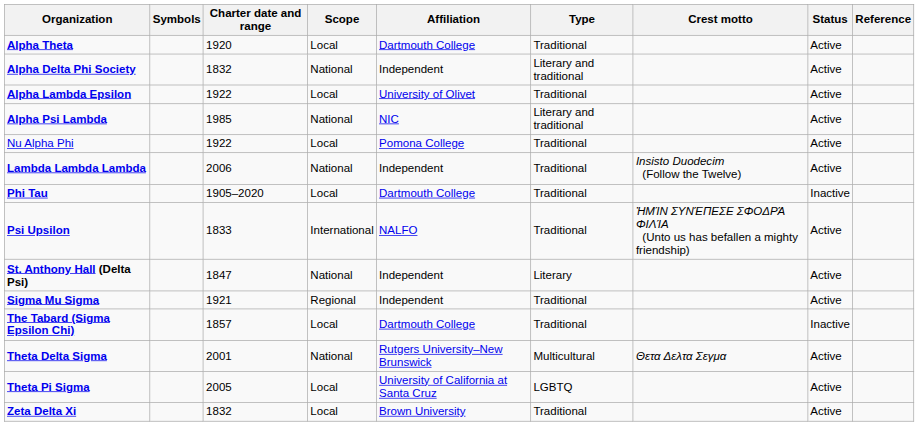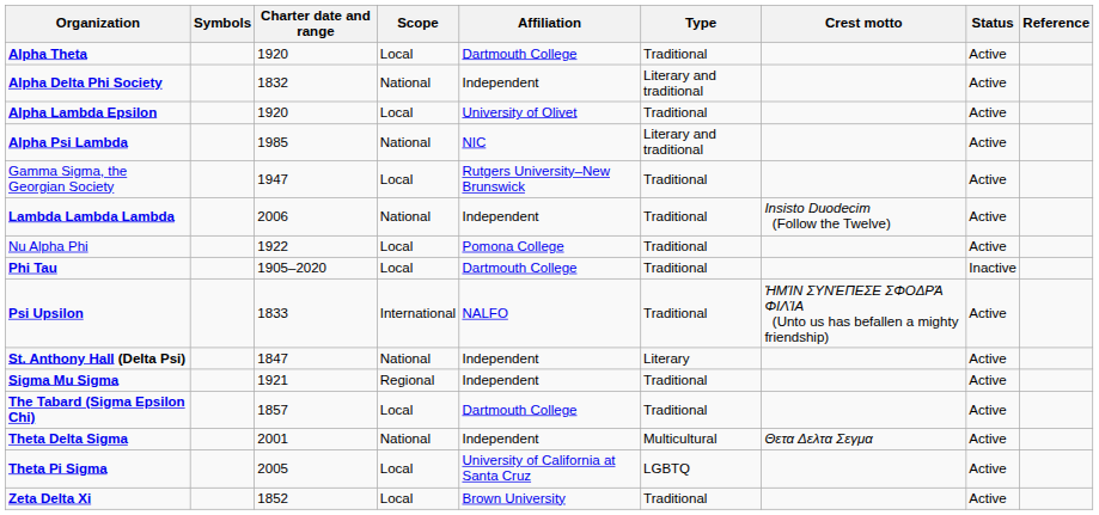Alpha Lambda Epsilon | Charter date and range: 1922 -> 1920
+ row: Gamma Sigma, the Georgian Society | 1947 | Local | Rutgers University–New Brunswick | Traditional | Active
rows swapped: Lambda Lambda Lambda <-> Nu Alpha Phi
The Tabard (Sigma Epsilon Chi) | Status: Inactive -> Active
Theta Delta Sigma | Affiliation: Rutgers University–New Brunswick -> Independent
Zeta Delta Xi | Charter date and range: 1832 -> 1852
